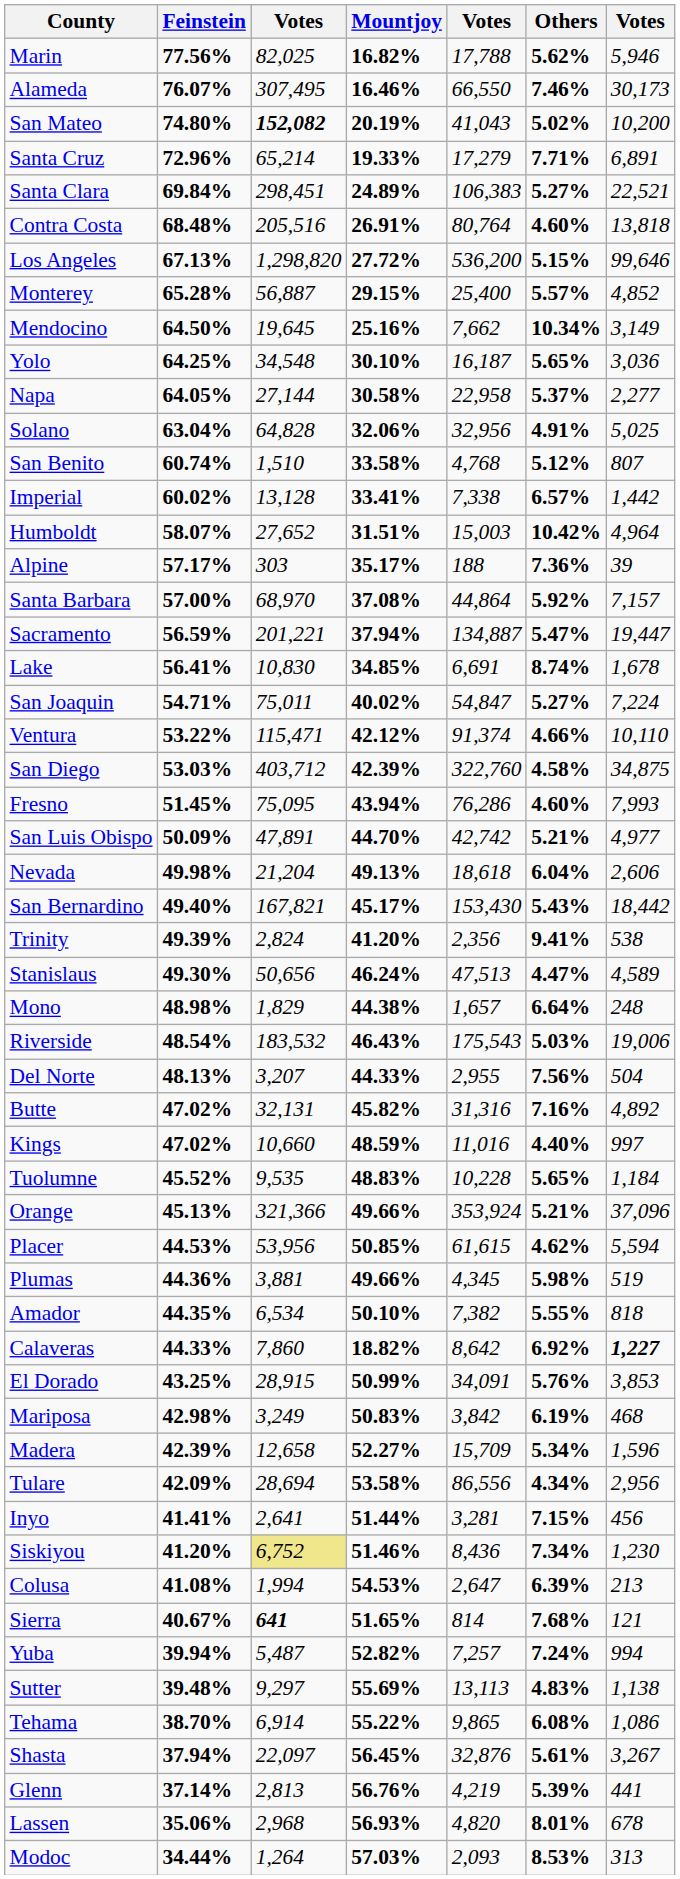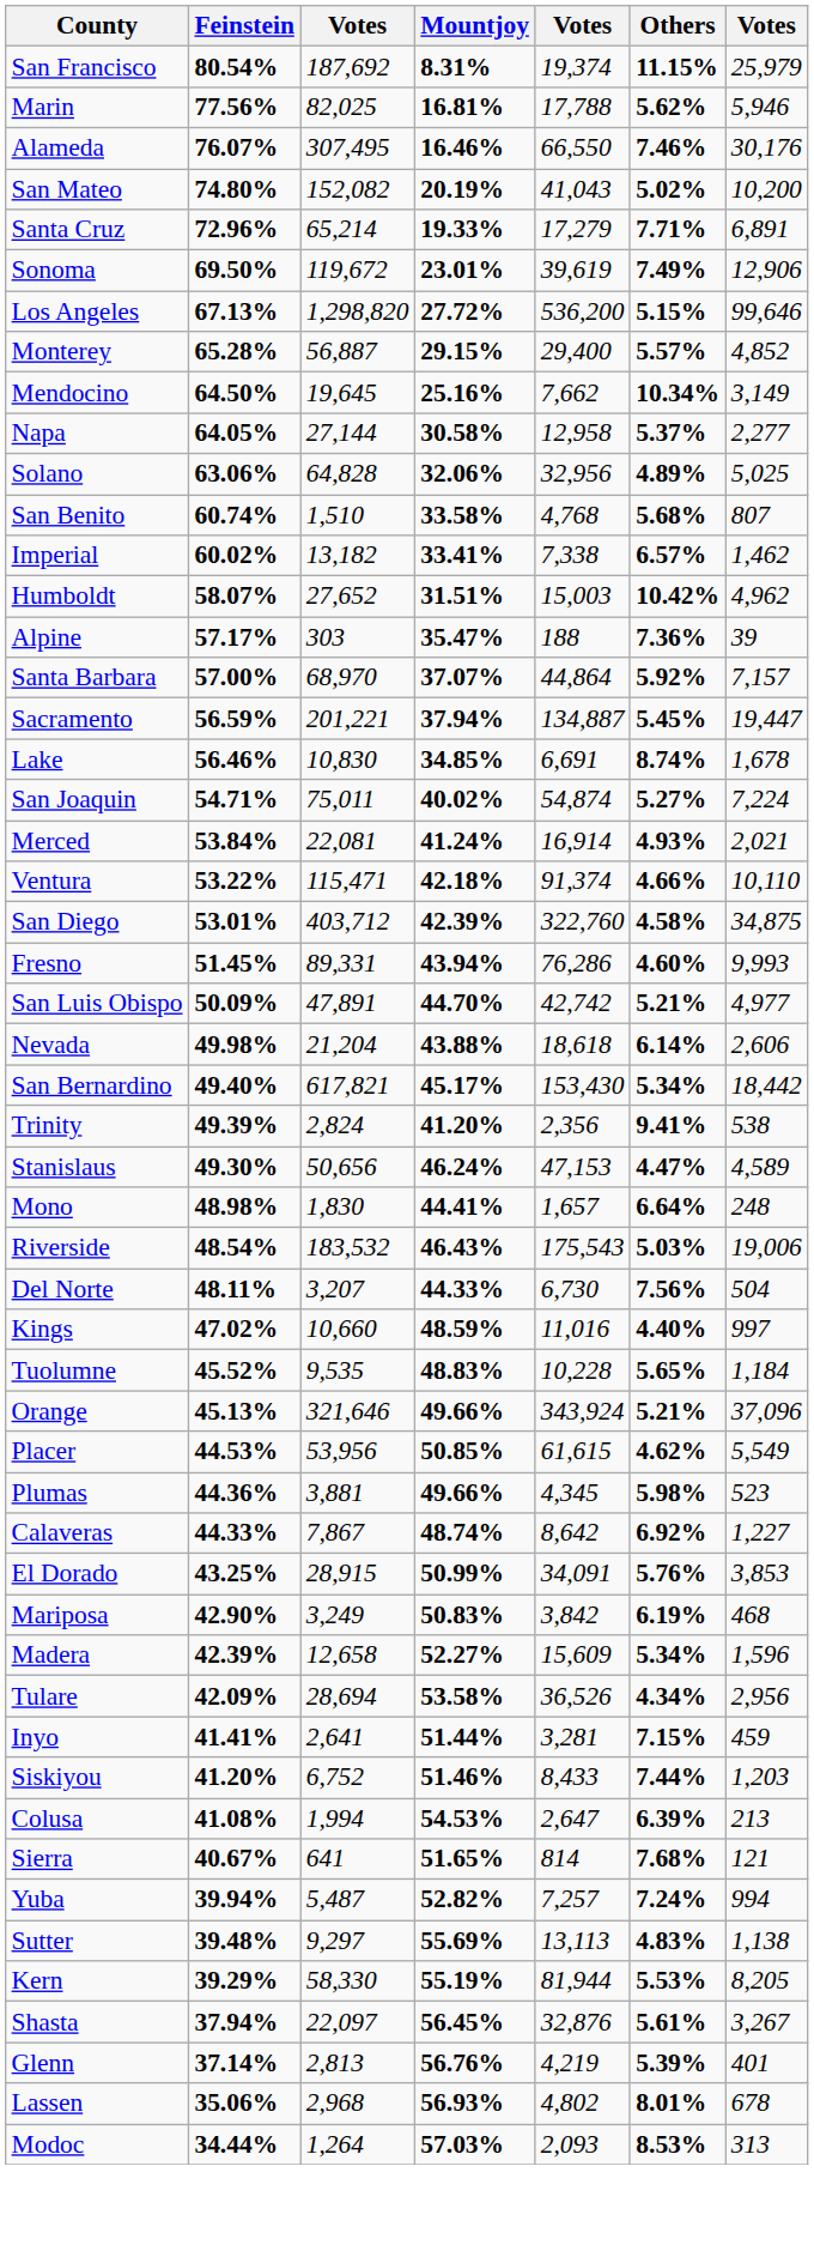+ row: San Francisco | 80.54% | 187,692 | 8.31% | 19,374 | 11.15% | 25,979
Marin | Mountjoy: 16.82% -> 16.81%
Alameda | column 7: 30,173 -> 30,176
San Mateo | column 3: bold -> normal
- row: Santa Clara | 69.84% | 298,451 | 24.89% | 106,383 | 5.27% | 22,521
+ row: Sonoma | 69.50% | 119,672 | 23.01% | 39,619 | 7.49% | 12,906
- row: Contra Costa | 68.48% | 205,516 | 26.91% | 80,764 | 4.60% | 13,818
Monterey | column 5: 25,400 -> 29,400
- row: Yolo | 64.25% | 34,548 | 30.10% | 16,187 | 5.65% | 3,036
Napa | column 5: 22,958 -> 12,958
Solano | Feinstein: 63.04% -> 63.06%
Solano | Others: 4.91% -> 4.89%
San Benito | Others: 5.12% -> 5.68%
Imperial | column 3: 13,128 -> 13,182
Imperial | column 7: 1,442 -> 1,462
Humboldt | column 7: 4,964 -> 4,962
Alpine | Mountjoy: 35.17% -> 35.47%
Santa Barbara | Mountjoy: 37.08% -> 37.07%
Sacramento | Others: 5.47% -> 5.45%
Lake | Feinstein: 56.41% -> 56.46%
San Joaquin | column 5: 54,847 -> 54,874
+ row: Merced | 53.84% | 22,081 | 41.24% | 16,914 | 4.93% | 2,021
Ventura | Mountjoy: 42.12% -> 42.18%
San Diego | Feinstein: 53.03% -> 53.01%
Fresno | column 3: 75,095 -> 89,331
Fresno | column 7: 7,993 -> 9,993
Nevada | Mountjoy: 49.13% -> 43.88%
Nevada | Others: 6.04% -> 6.14%
San Bernardino | column 3: 167,821 -> 617,821
San Bernardino | Others: 5.43% -> 5.34%
Stanislaus | column 5: 47,513 -> 47,153
Mono | column 3: 1,829 -> 1,830
Mono | Mountjoy: 44.38% -> 44.41%
Del Norte | Feinstein: 48.13% -> 48.11%
Del Norte | column 5: 2,955 -> 6,730
- row: Butte | 47.02% | 32,131 | 45.82% | 31,316 | 7.16% | 4,892
Orange | column 3: 321,366 -> 321,646
Orange | column 5: 353,924 -> 343,924
Placer | column 7: 5,594 -> 5,549
Plumas | column 7: 519 -> 523
- row: Amador | 44.35% | 6,534 | 50.10% | 7,382 | 5.55% | 818
Calaveras | column 3: 7,860 -> 7,867
Calaveras | Mountjoy: 18.82% -> 48.74%
Calaveras | column 7: bold -> normal
Mariposa | Feinstein: 42.98% -> 42.90%
Madera | column 5: 15,709 -> 15,609
Tulare | column 5: 86,556 -> 36,526
Inyo | column 7: 456 -> 459
Siskiyou | column 3: khaki background -> no background
Siskiyou | column 5: 8,436 -> 8,433
Siskiyou | Others: 7.34% -> 7.44%
Siskiyou | column 7: 1,230 -> 1,203
Sierra | column 3: bold -> normal
+ row: Kern | 39.29% | 58,330 | 55.19% | 81,944 | 5.53% | 8,205
- row: Tehama | 38.70% | 6,914 | 55.22% | 9,865 | 6.08% | 1,086
Glenn | column 7: 441 -> 401
Lassen | column 5: 4,820 -> 4,802
